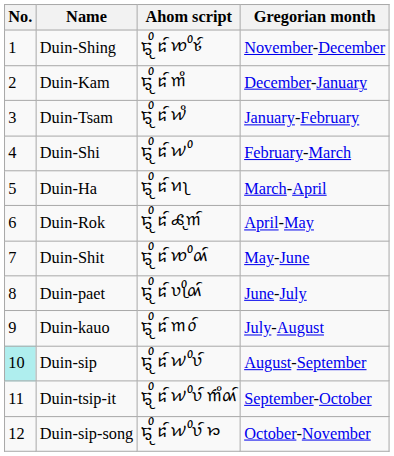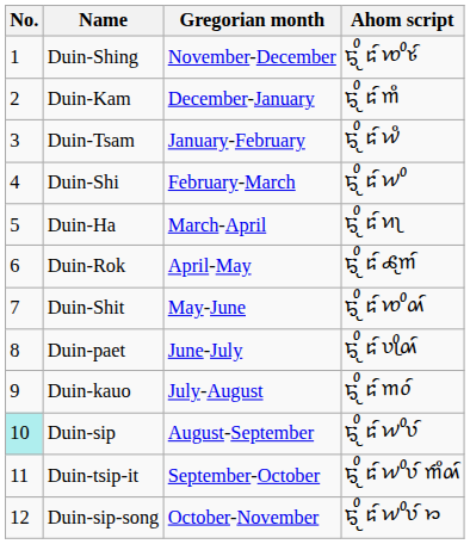columns swapped: Ahom script <-> Gregorian month
